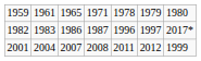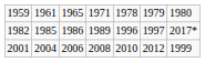1982 | column 2: 1983 -> 1985
1982 | column 4: 1987 -> 1989
2001 | column 3: 2007 -> 2006
2001 | column 5: 2011 -> 2010
